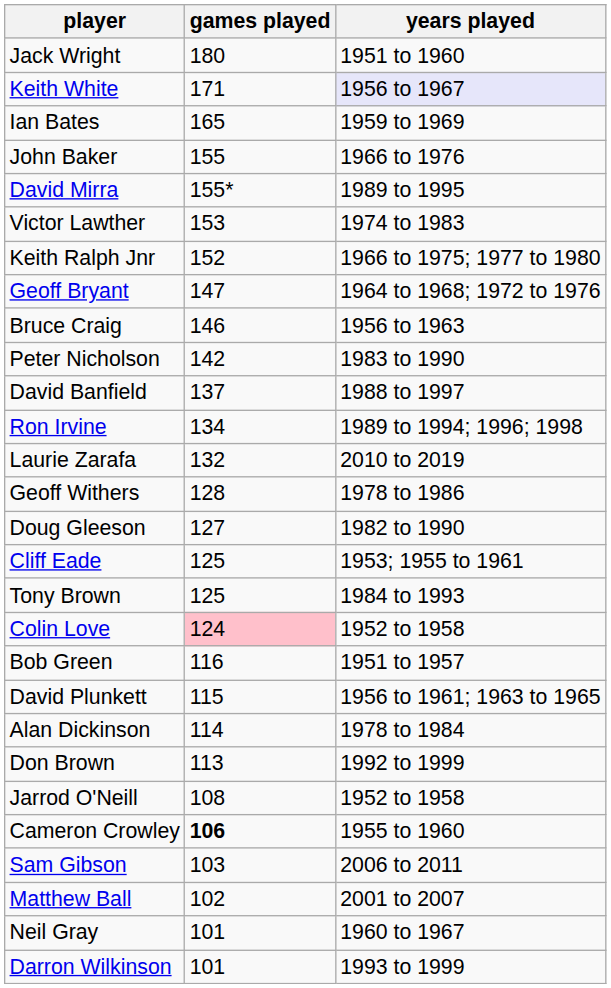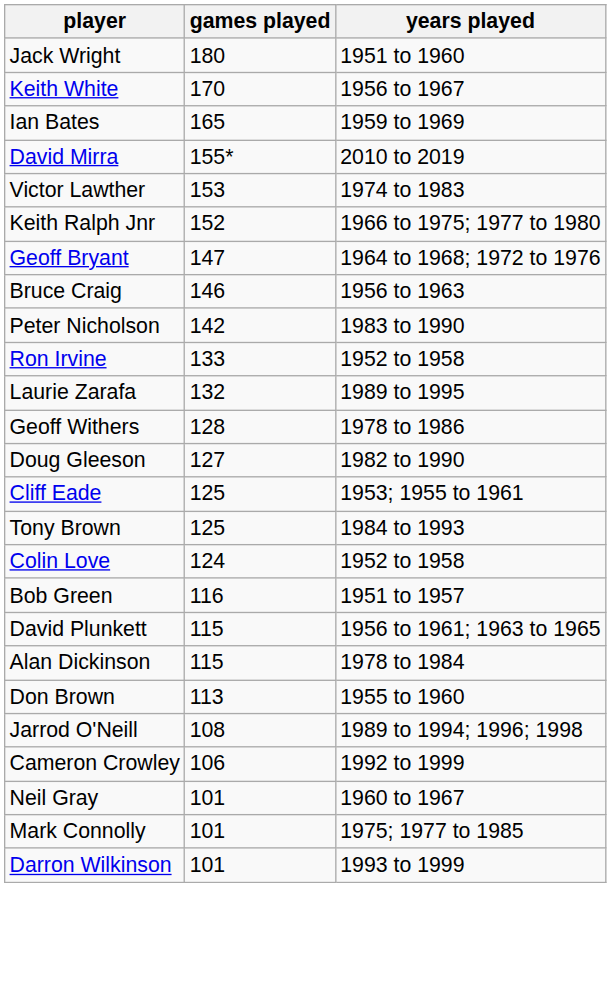Keith White | games played: 171 -> 170
Keith White | years played: lavender background -> no background
- row: John Baker | 155 | 1966 to 1976
David Mirra | years played: 1989 to 1995 -> 2010 to 2019
- row: David Banfield | 137 | 1988 to 1997
Ron Irvine | games played: 134 -> 133
Ron Irvine | years played: 1989 to 1994; 1996; 1998 -> 1952 to 1958
Laurie Zarafa | years played: 2010 to 2019 -> 1989 to 1995
Colin Love | games played: pink background -> no background
Alan Dickinson | games played: 114 -> 115
Don Brown | years played: 1992 to 1999 -> 1955 to 1960
Jarrod O'Neill | years played: 1952 to 1958 -> 1989 to 1994; 1996; 1998
Cameron Crowley | games played: bold -> normal
Cameron Crowley | years played: 1955 to 1960 -> 1992 to 1999
- row: Sam Gibson | 103 | 2006 to 2011
- row: Matthew Ball | 102 | 2001 to 2007
+ row: Mark Connolly | 101 | 1975; 1977 to 1985
